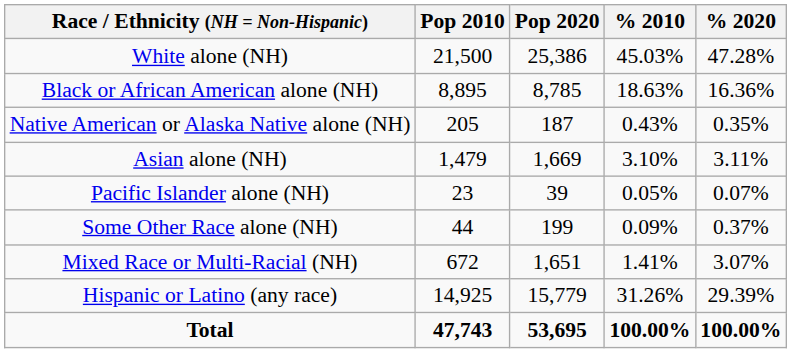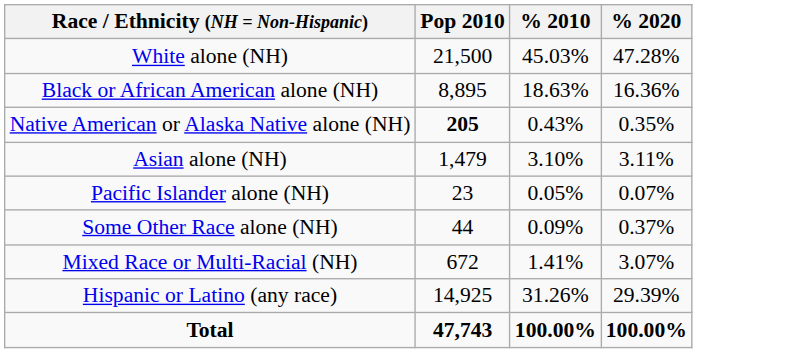- column: Pop 2020 | 25,386 | 8,785 | 187 | 1,669 | 39 | 199 | 1,651 | 15,779 | 53,695
Native American or Alaska Native alone (NH) | Pop 2010: normal -> bold
